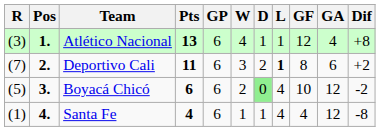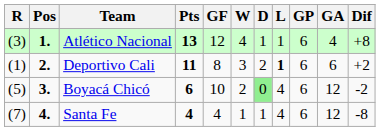columns swapped: GP <-> GF
Deportivo Cali | R: (7) -> (1)
Santa Fe | R: (1) -> (7)
